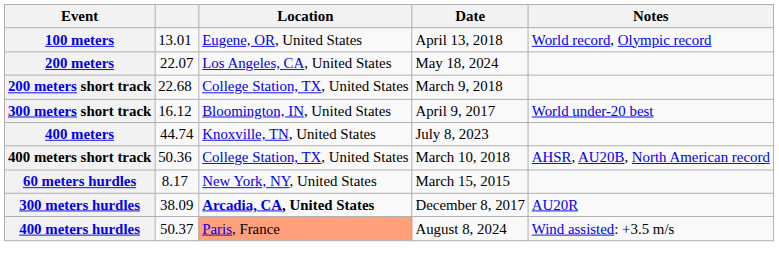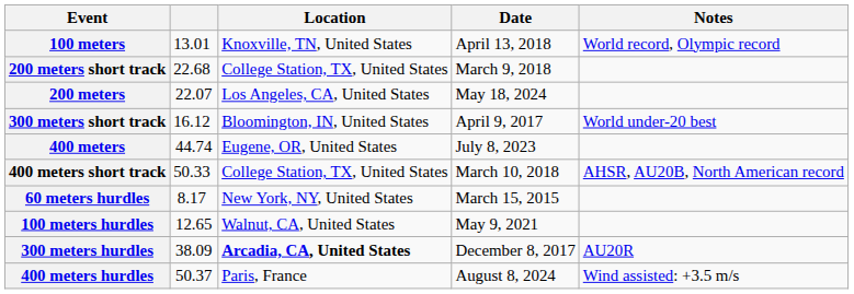100 meters | Location: Eugene, OR, United States -> Knoxville, TN, United States
rows swapped: 200 meters <-> 200 meters short track
400 meters | Location: Knoxville, TN, United States -> Eugene, OR, United States
400 meters short track | column 2: 50.36 -> 50.33
+ row: 100 meters hurdles | 12.65 | Walnut, CA, United States | May 9, 2021
400 meters hurdles | Location: lightsalmon background -> no background
